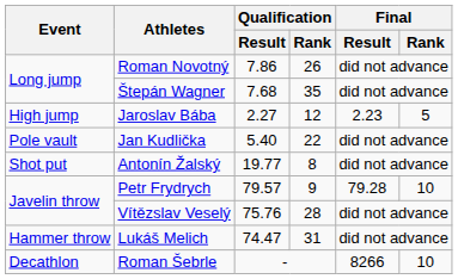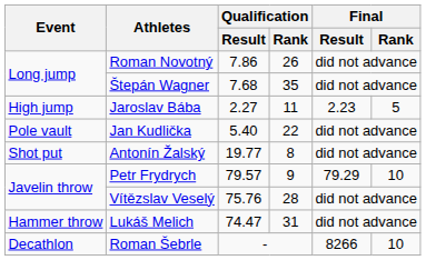Jaroslav Bába | Qualification / Rank: 12 -> 11
Petr Frydrych | Final / Result: 79.28 -> 79.29
